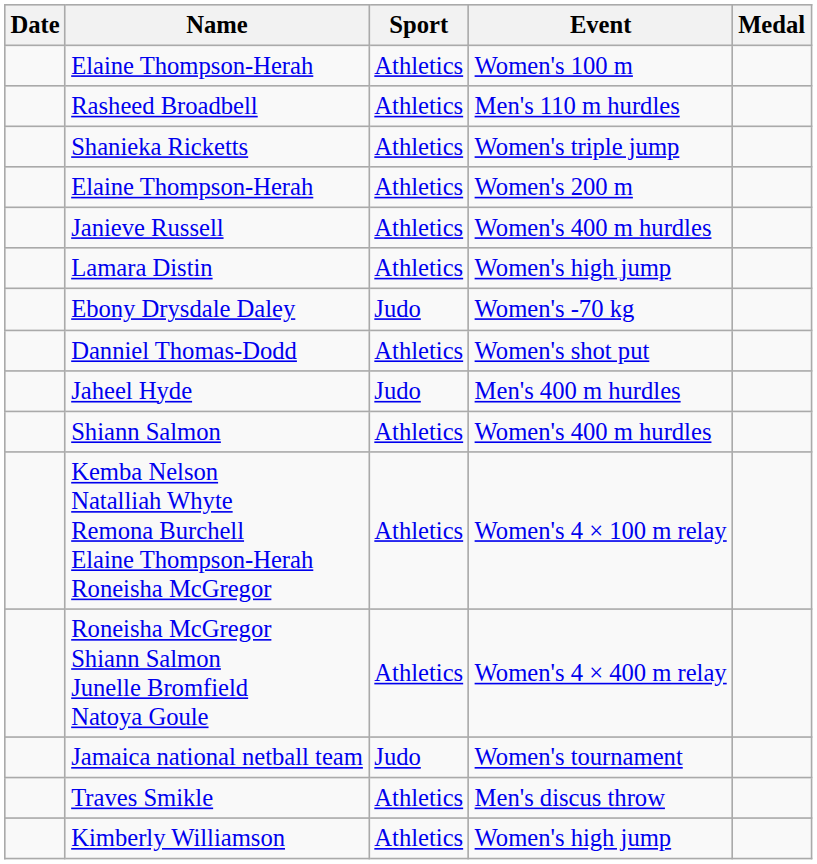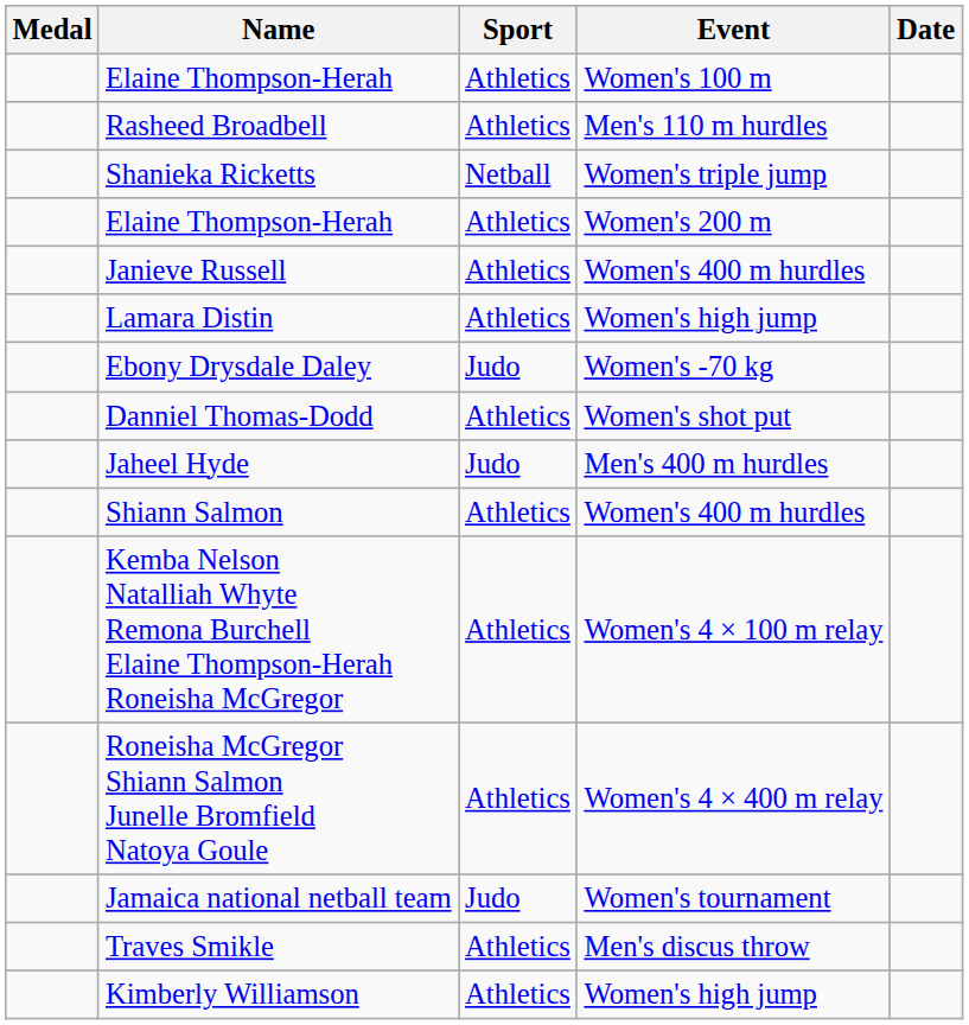columns swapped: Medal <-> Date
Shanieka Ricketts | Sport: Athletics -> Netball
